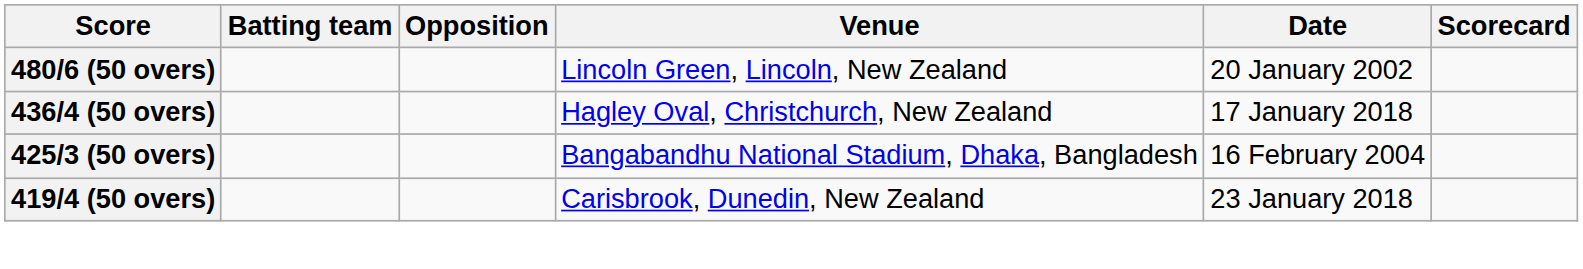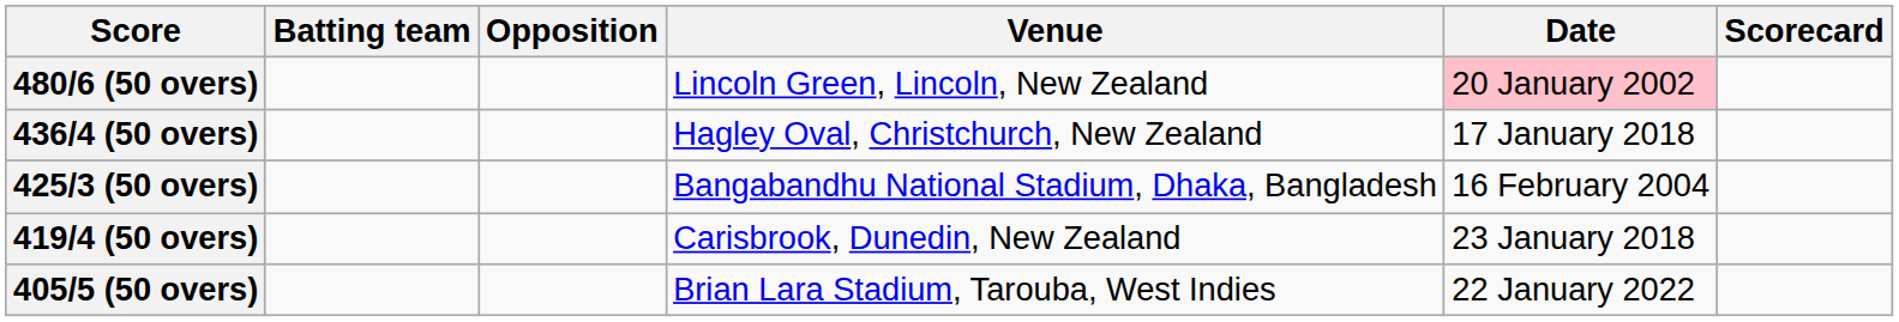480/6 (50 overs) | Date: no background -> pink background
+ row: 405/5 (50 overs) | Brian Lara Stadium, Tarouba, West Indies | 22 January 2022
